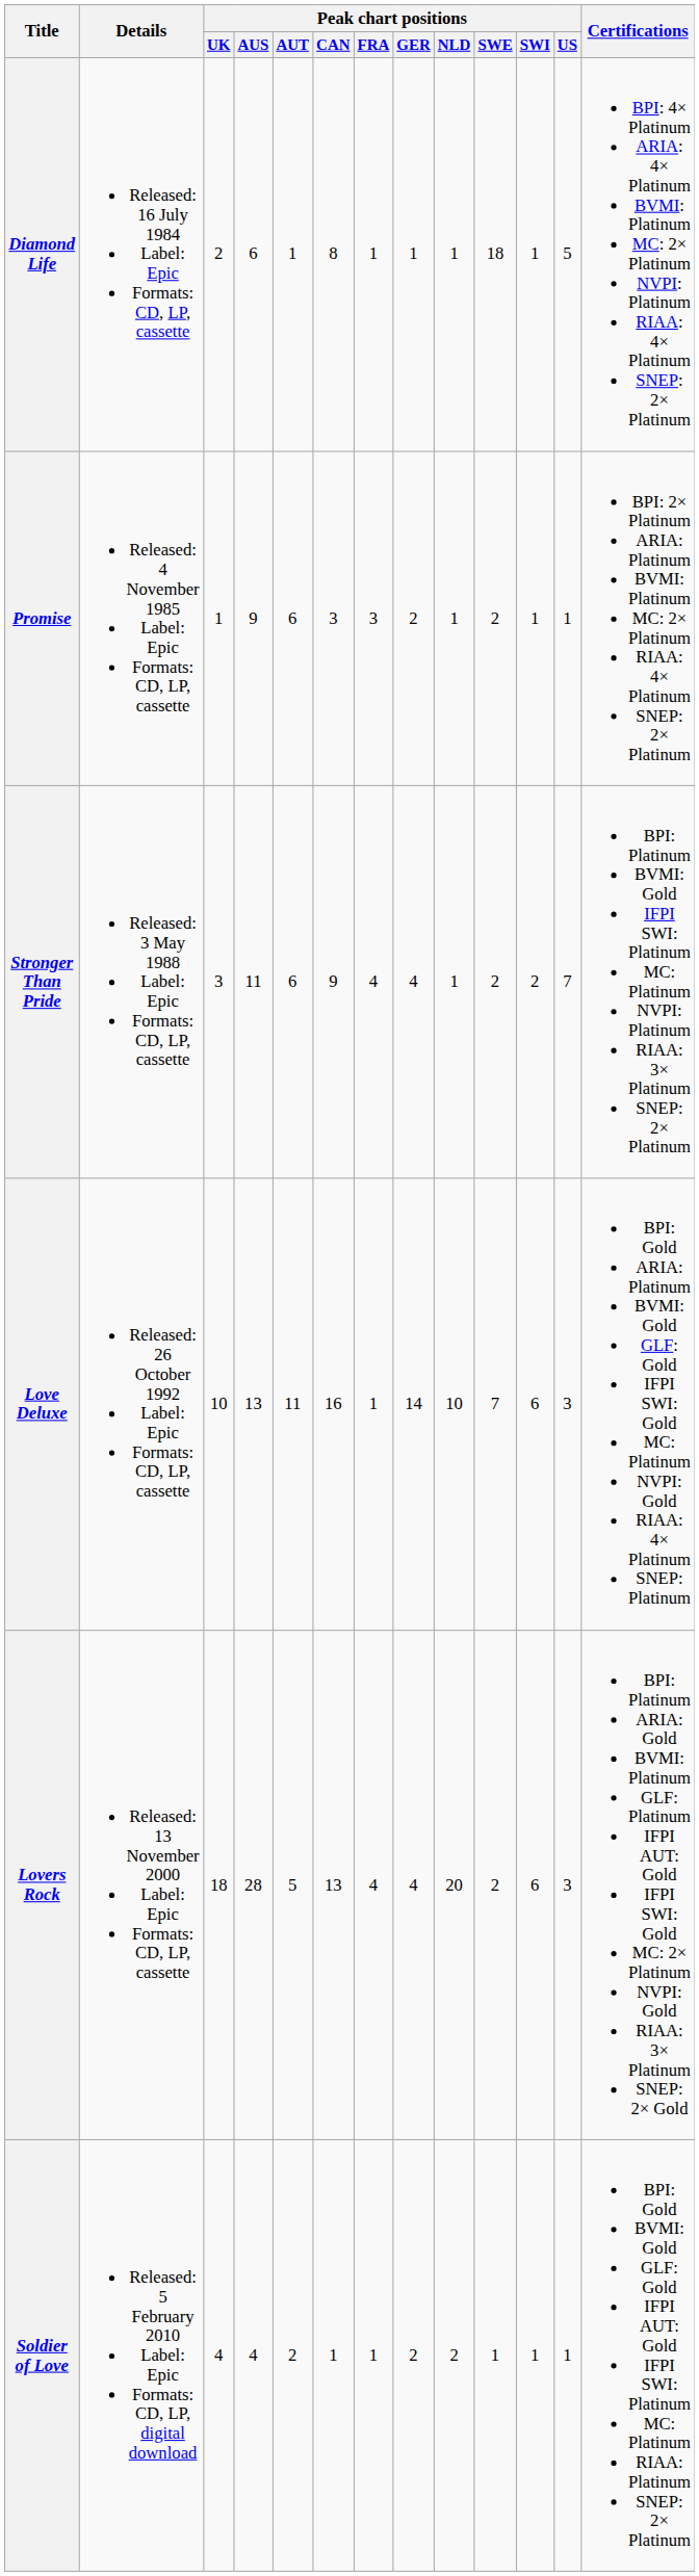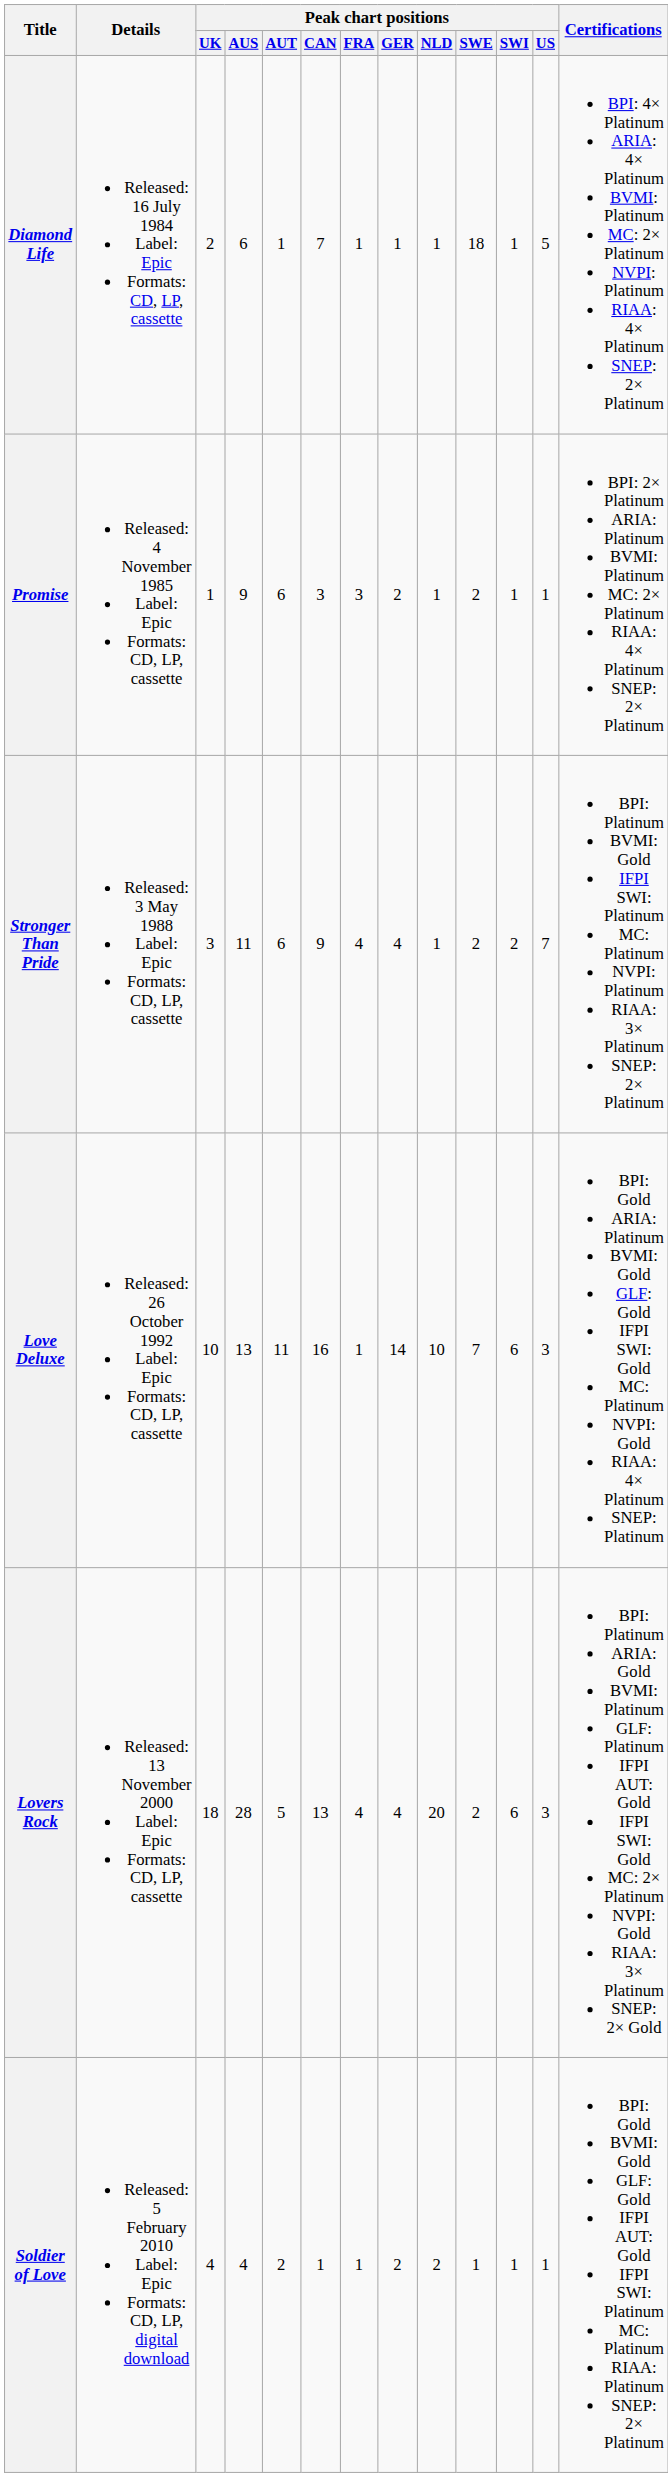Diamond Life | Peak chart positions / CAN: 8 -> 7
